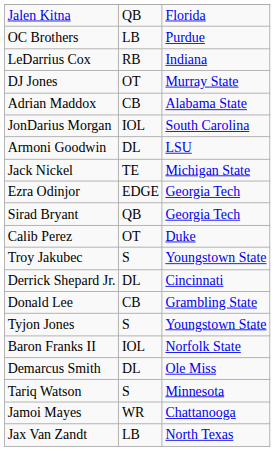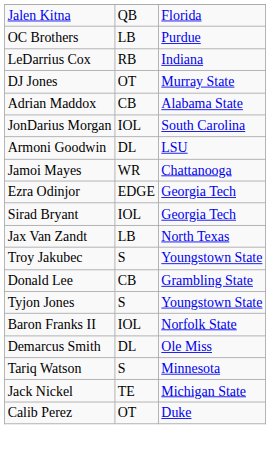rows swapped: Jamoi Mayes <-> Jack Nickel
Sirad Bryant | column 2: QB -> IOL
rows swapped: Jax Van Zandt <-> Calib Perez
- row: Derrick Shepard Jr. | DL | Cincinnati
